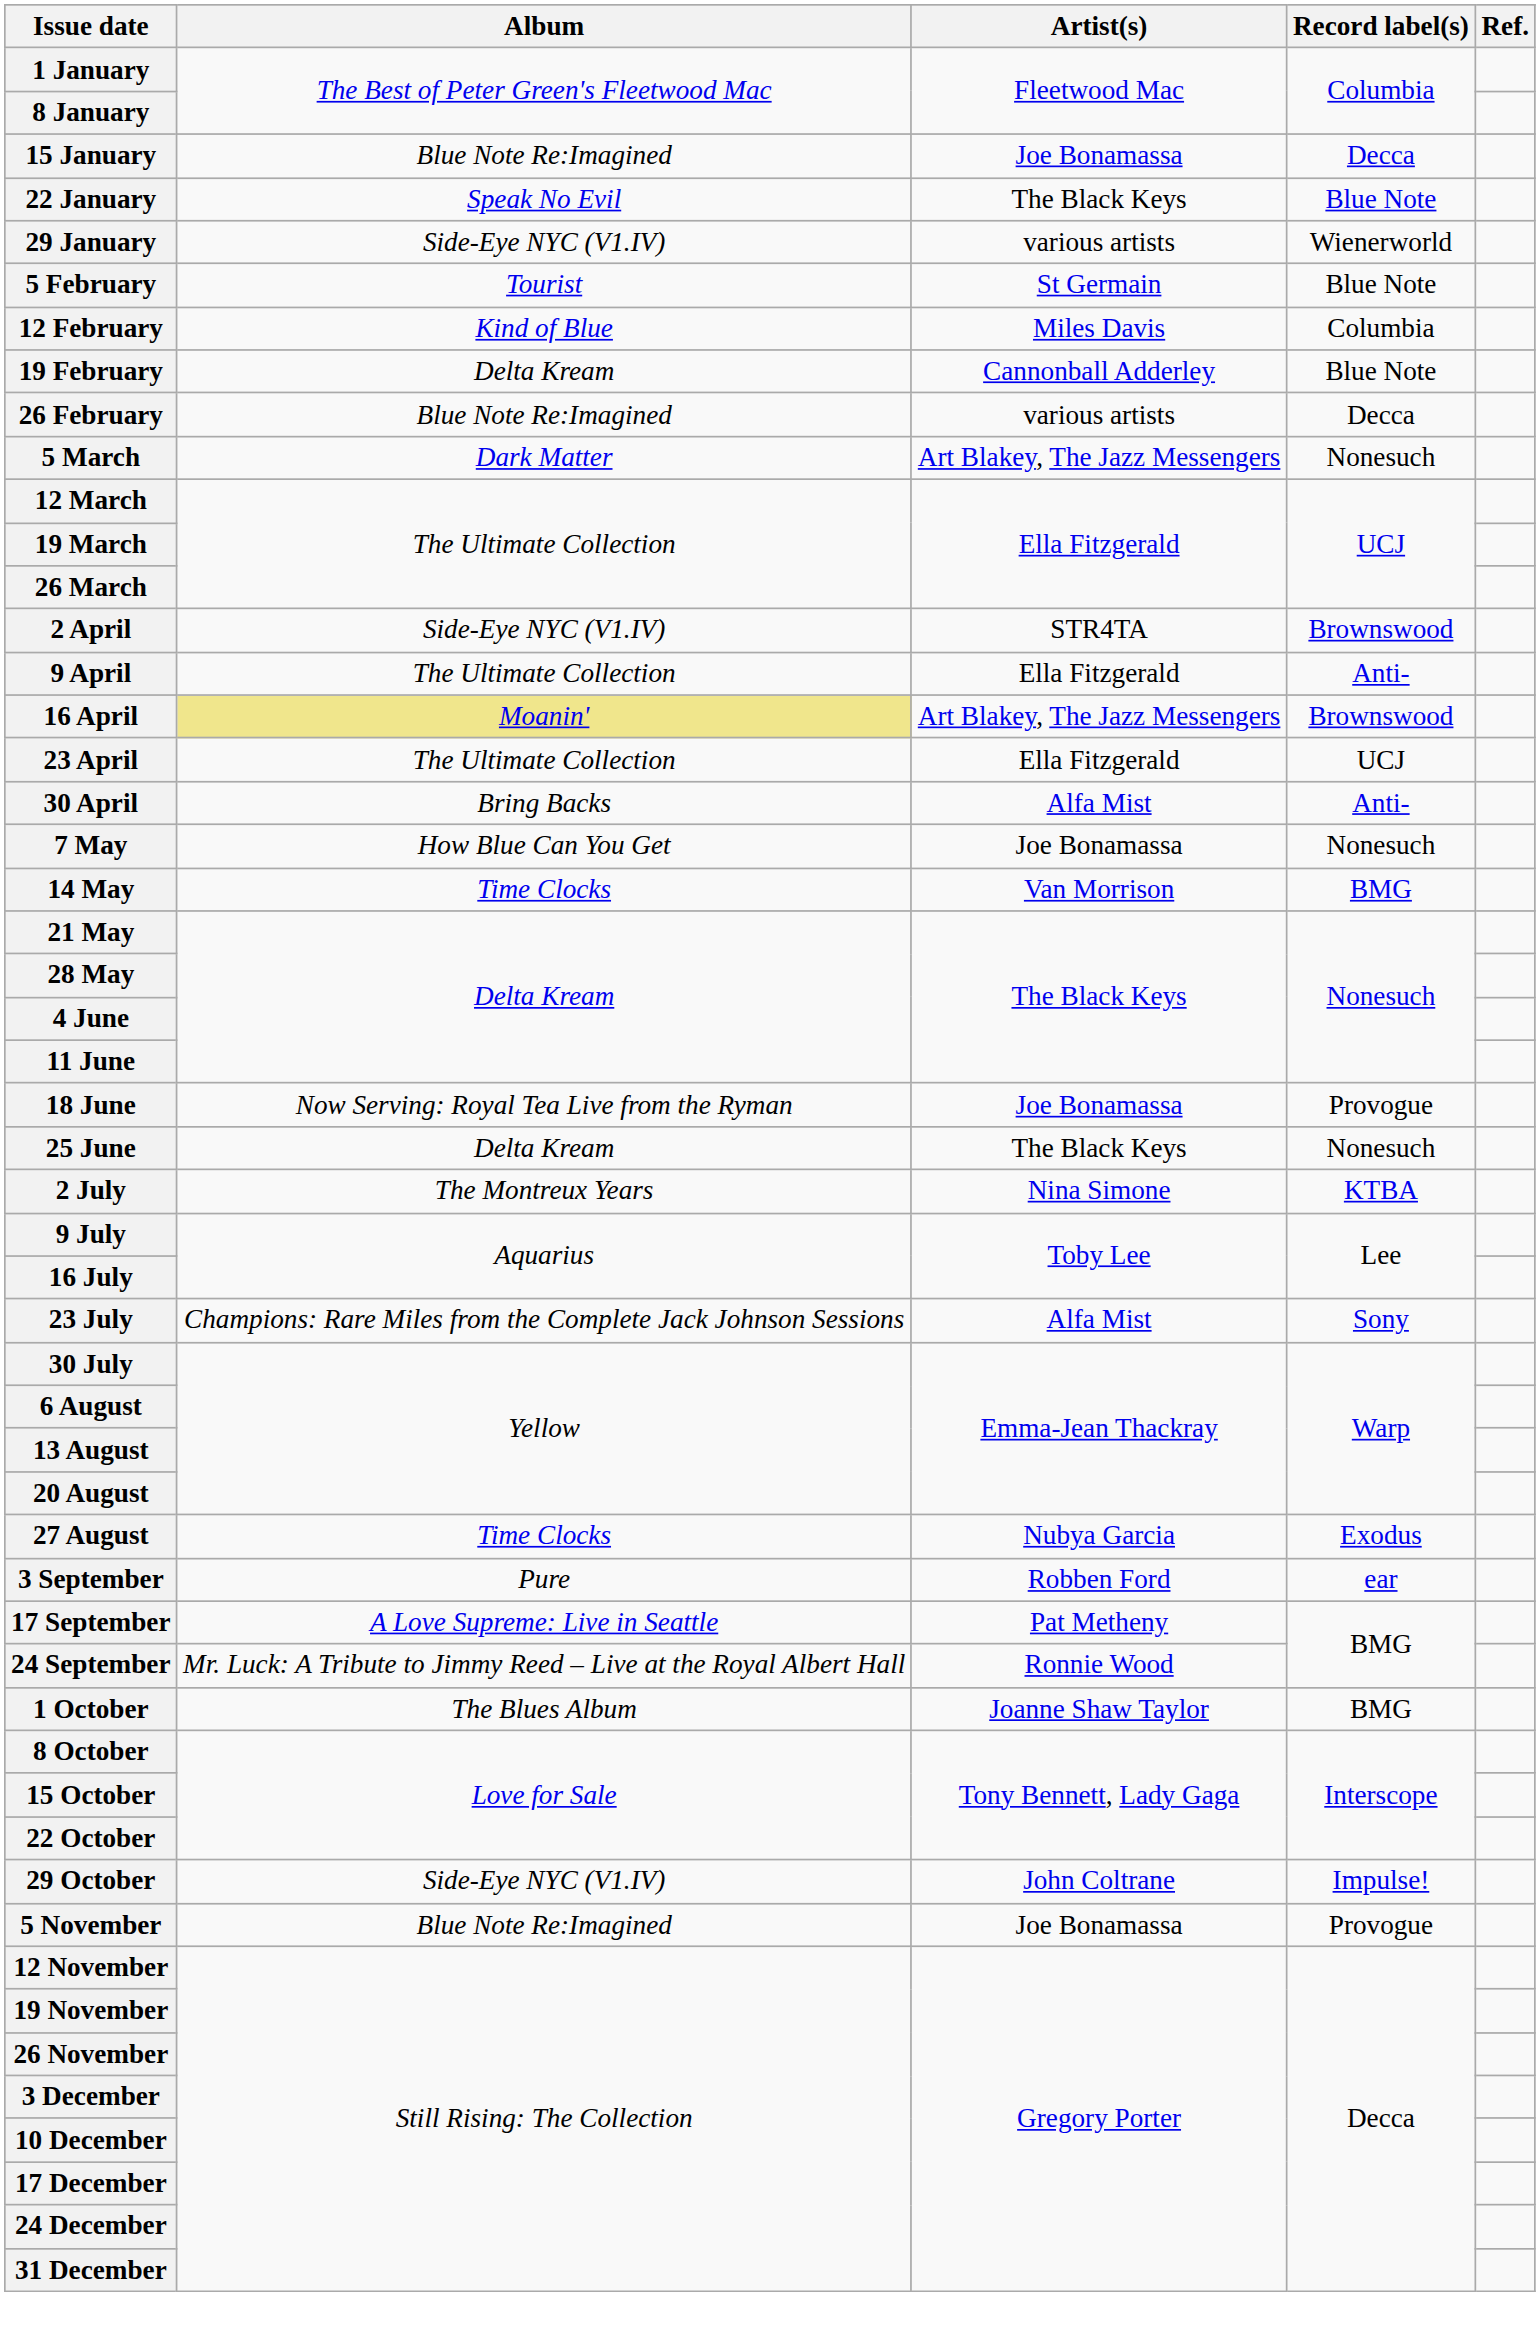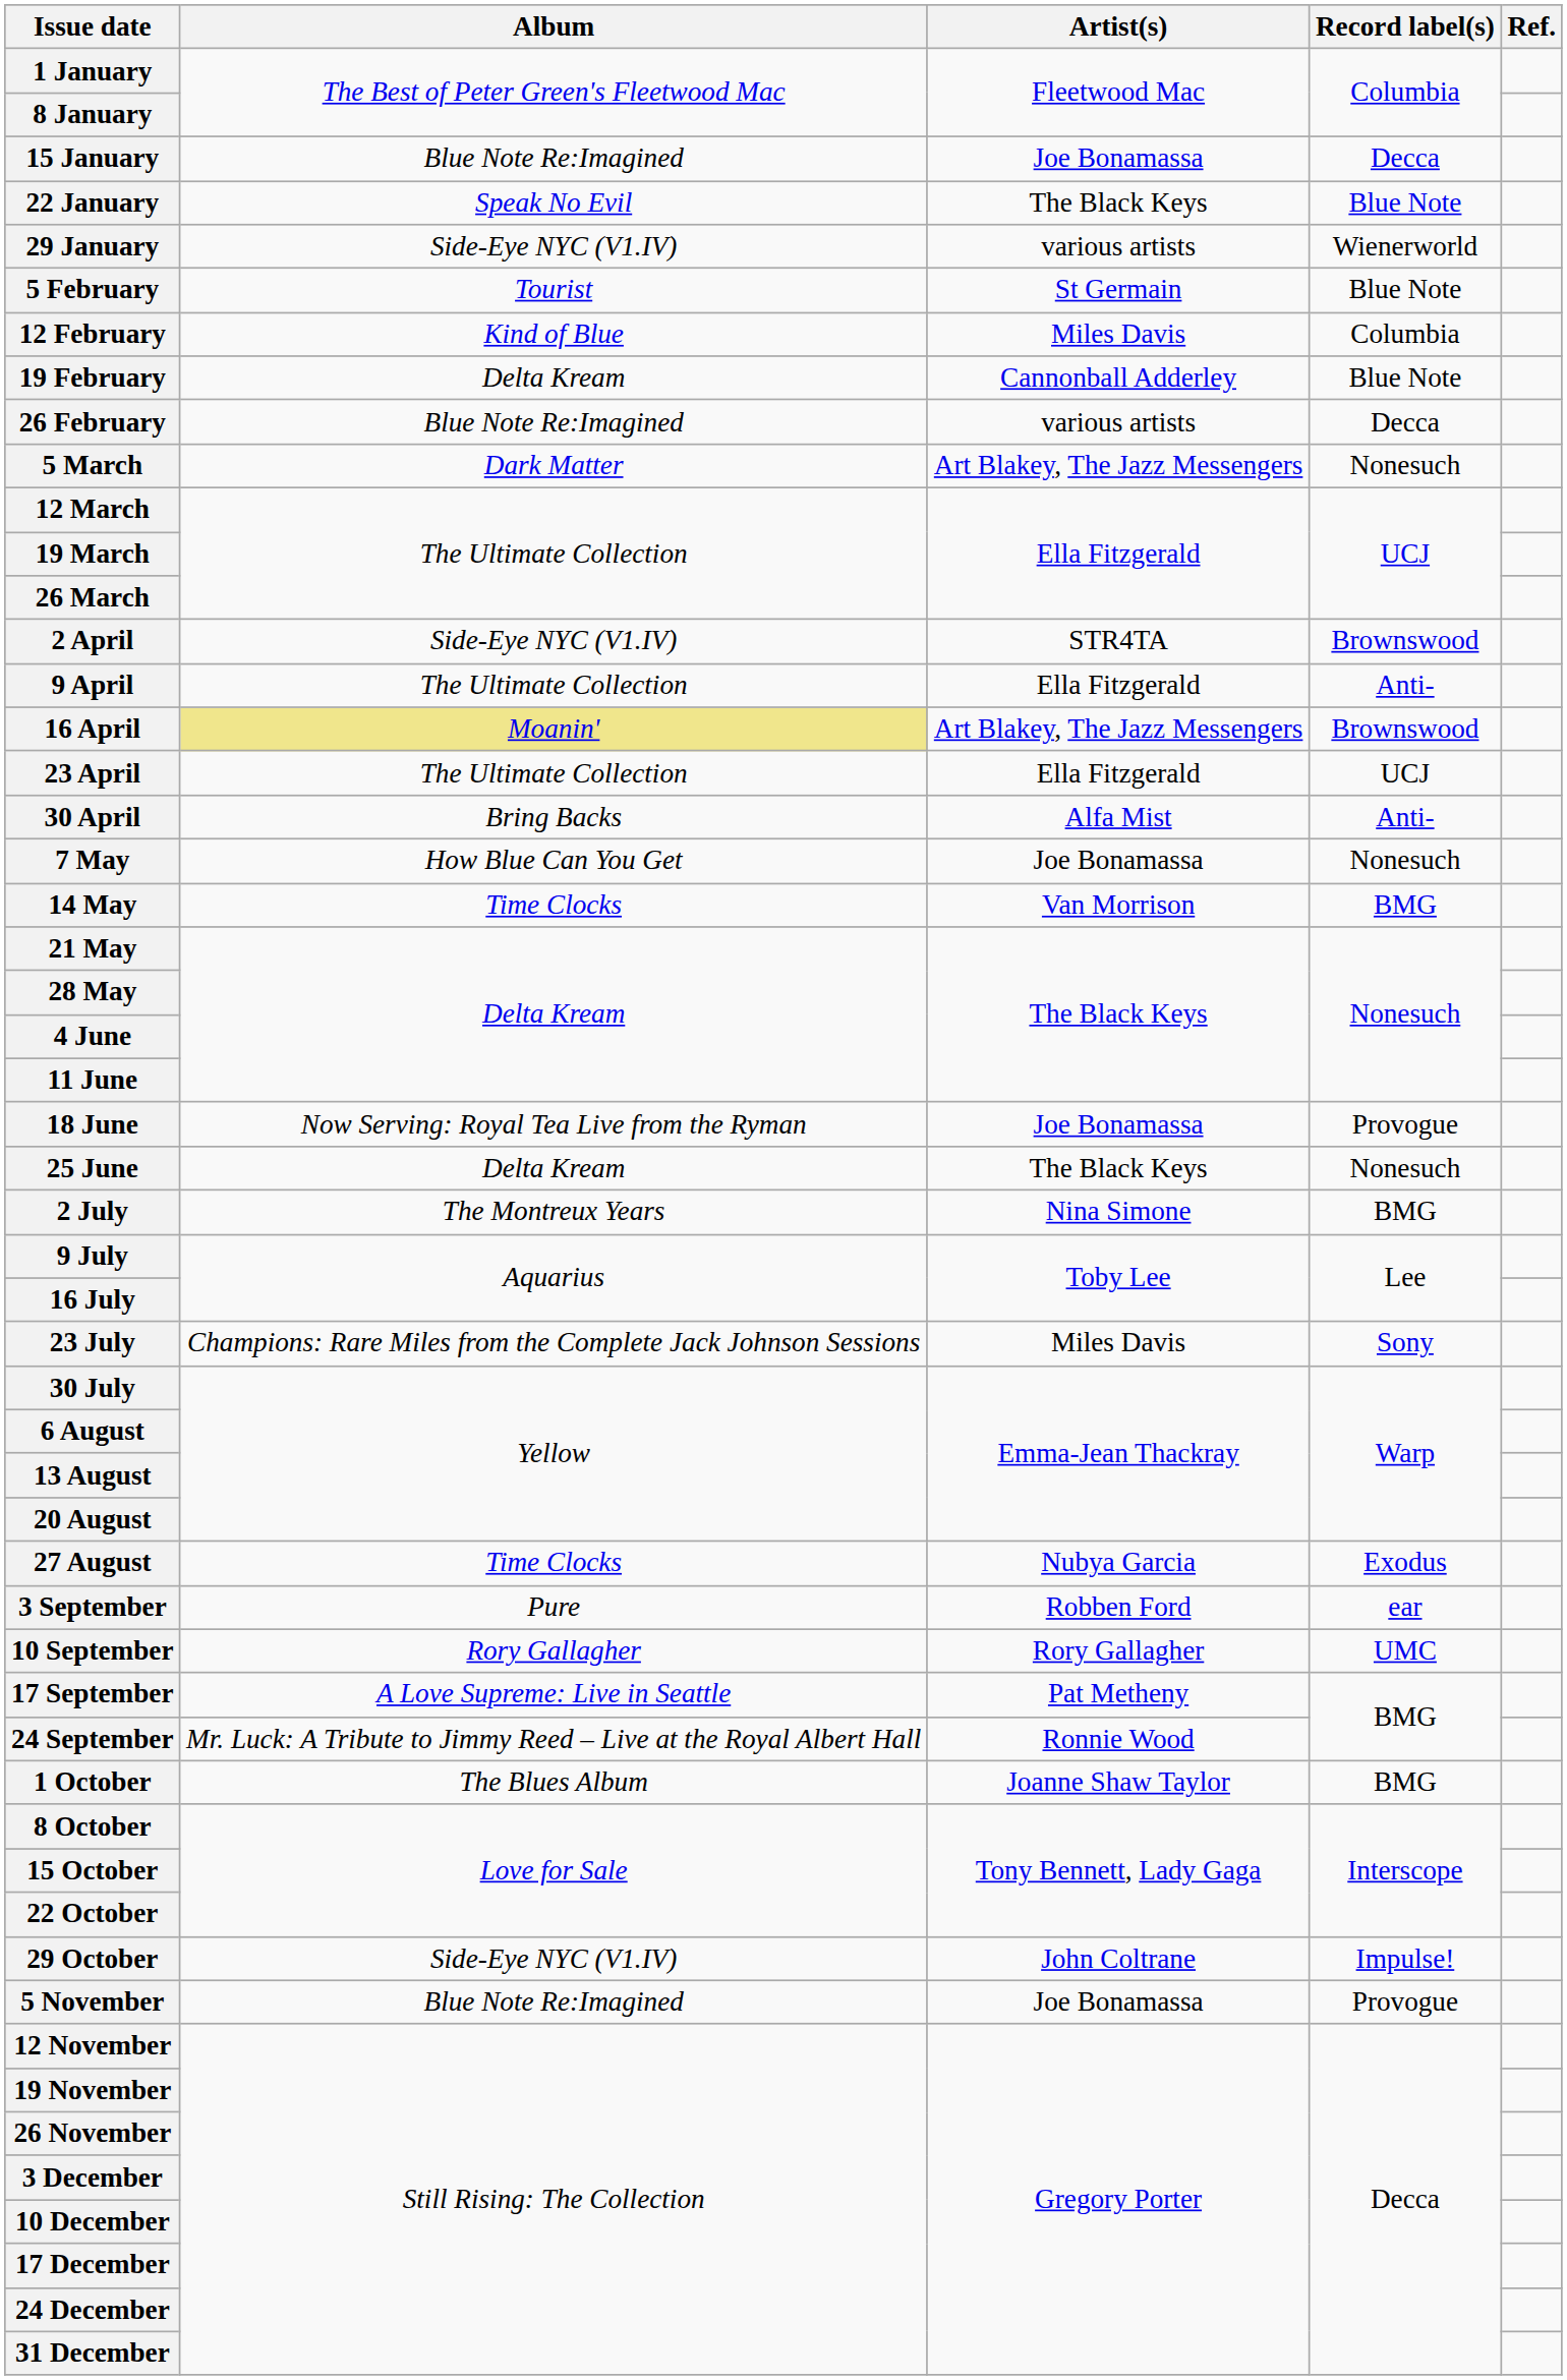2 July | Record label(s): KTBA -> BMG
23 July | Artist(s): Alfa Mist -> Miles Davis
+ row: 10 September | Rory Gallagher | Rory Gallagher | UMC
